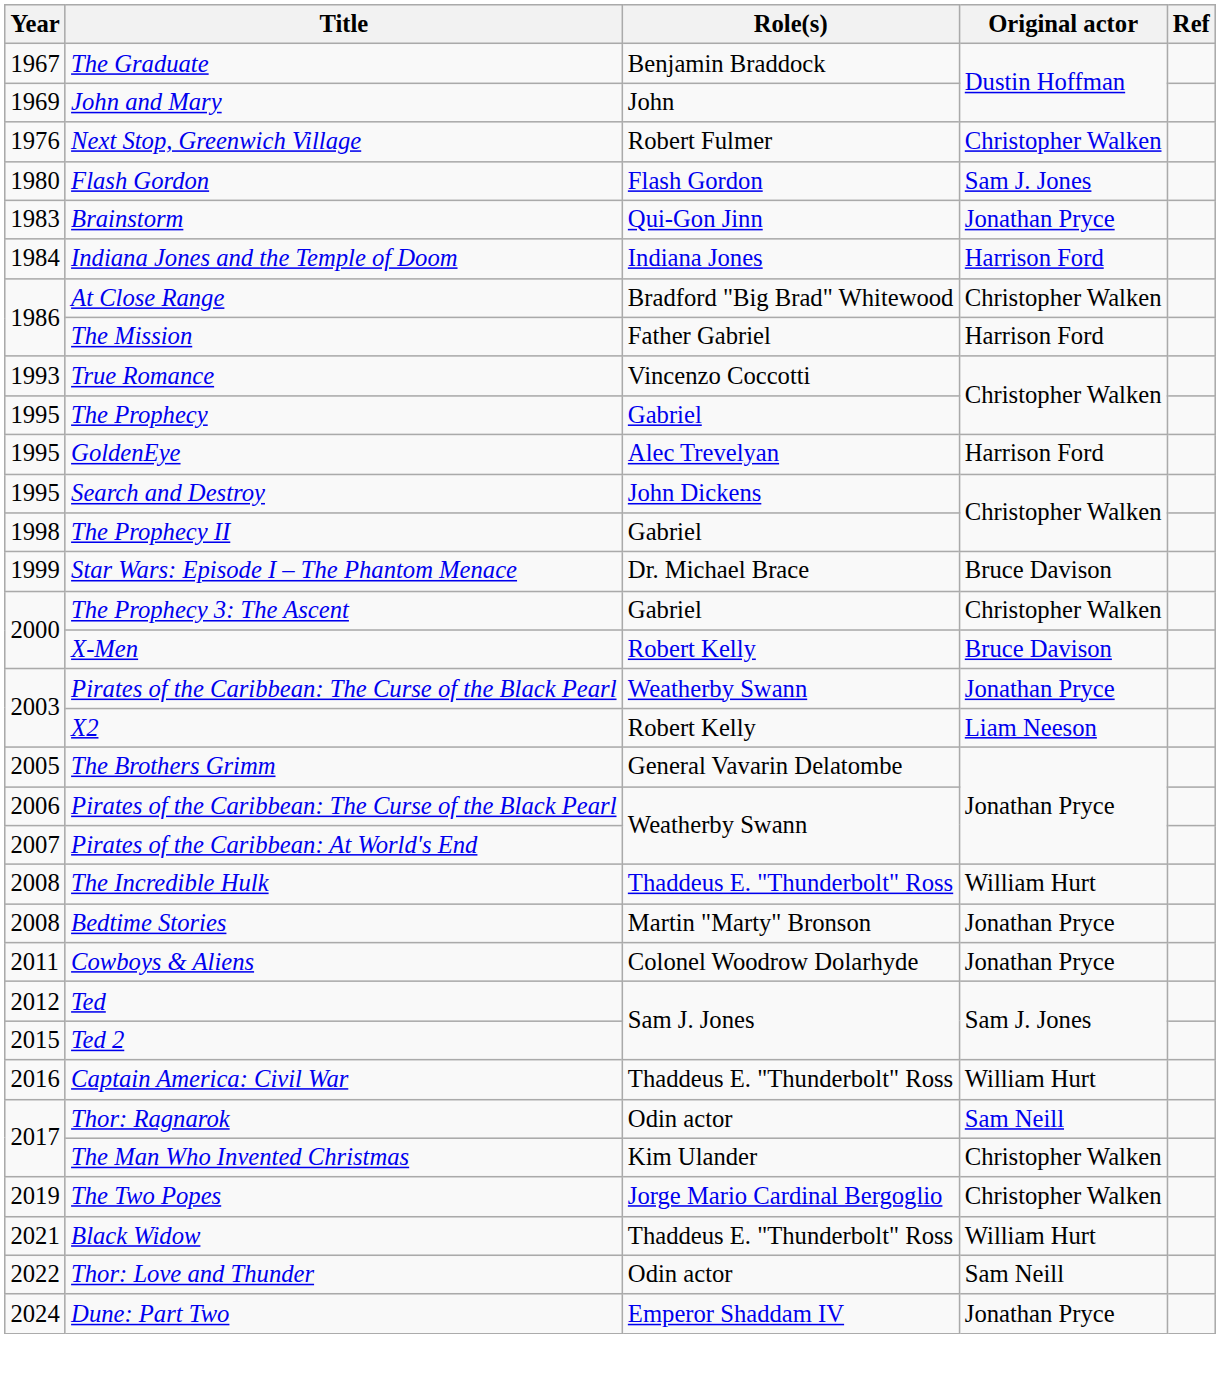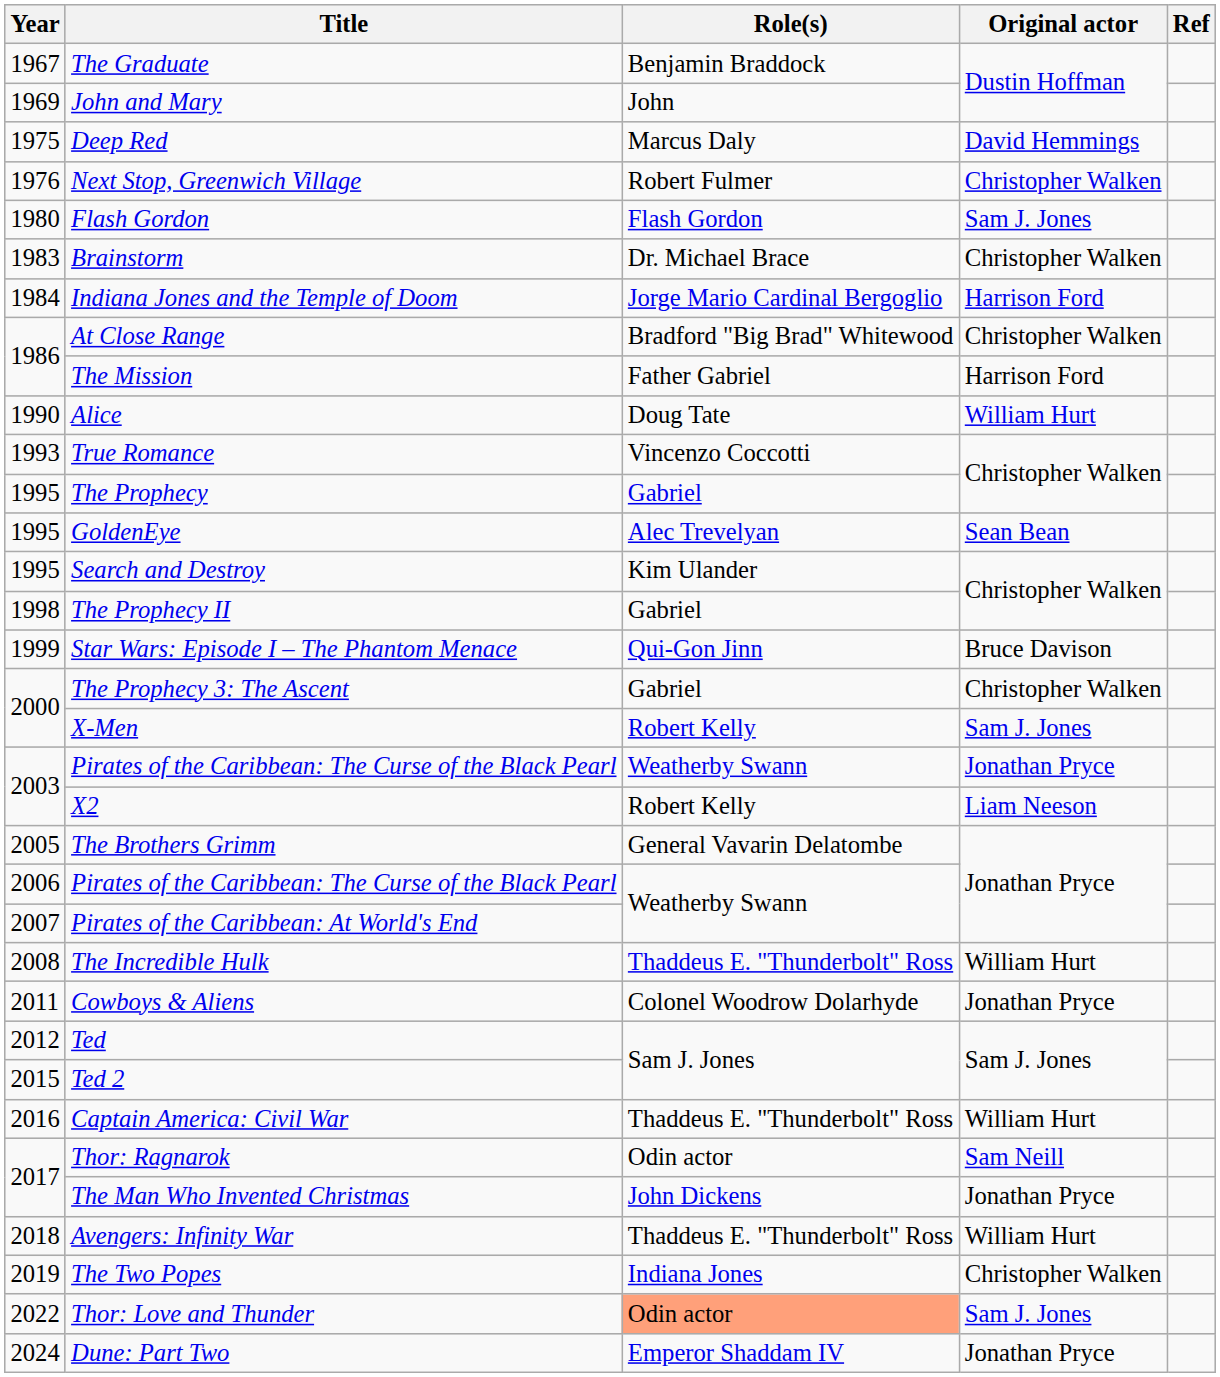+ row: 1975 | Deep Red | Marcus Daly | David Hemmings
Brainstorm | Role(s): Qui-Gon Jinn -> Dr. Michael Brace
Brainstorm | Original actor: Jonathan Pryce -> Christopher Walken
Indiana Jones and the Temple of Doom | Role(s): Indiana Jones -> Jorge Mario Cardinal Bergoglio
+ row: 1990 | Alice | Doug Tate | William Hurt
GoldenEye | Original actor: Harrison Ford -> Sean Bean
Search and Destroy | Role(s): John Dickens -> Kim Ulander
Star Wars: Episode I – The Phantom Menace | Role(s): Dr. Michael Brace -> Qui-Gon Jinn
X-Men | Original actor: Bruce Davison -> Sam J. Jones
- row: 2008 | Bedtime Stories | Martin "Marty" Bronson | Jonathan Pryce
The Man Who Invented Christmas | Role(s): Kim Ulander -> John Dickens
The Man Who Invented Christmas | Original actor: Christopher Walken -> Jonathan Pryce
+ row: 2018 | Avengers: Infinity War | Thaddeus E. "Thunderbolt" Ross | William Hurt
The Two Popes | Role(s): Jorge Mario Cardinal Bergoglio -> Indiana Jones
- row: 2021 | Black Widow | Thaddeus E. "Thunderbolt" Ross | William Hurt
Thor: Love and Thunder | Role(s): no background -> lightsalmon background
Thor: Love and Thunder | Original actor: Sam Neill -> Sam J. Jones
